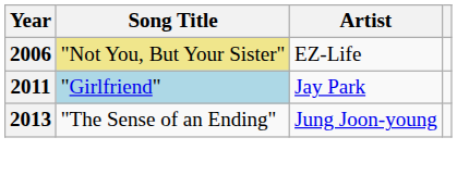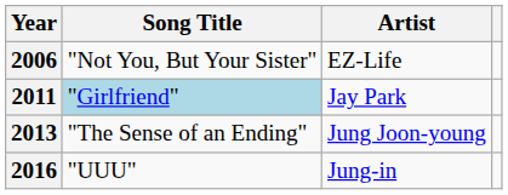2006 | Song Title: khaki background -> no background
+ row: 2016 | "UUU" | Jung-in
